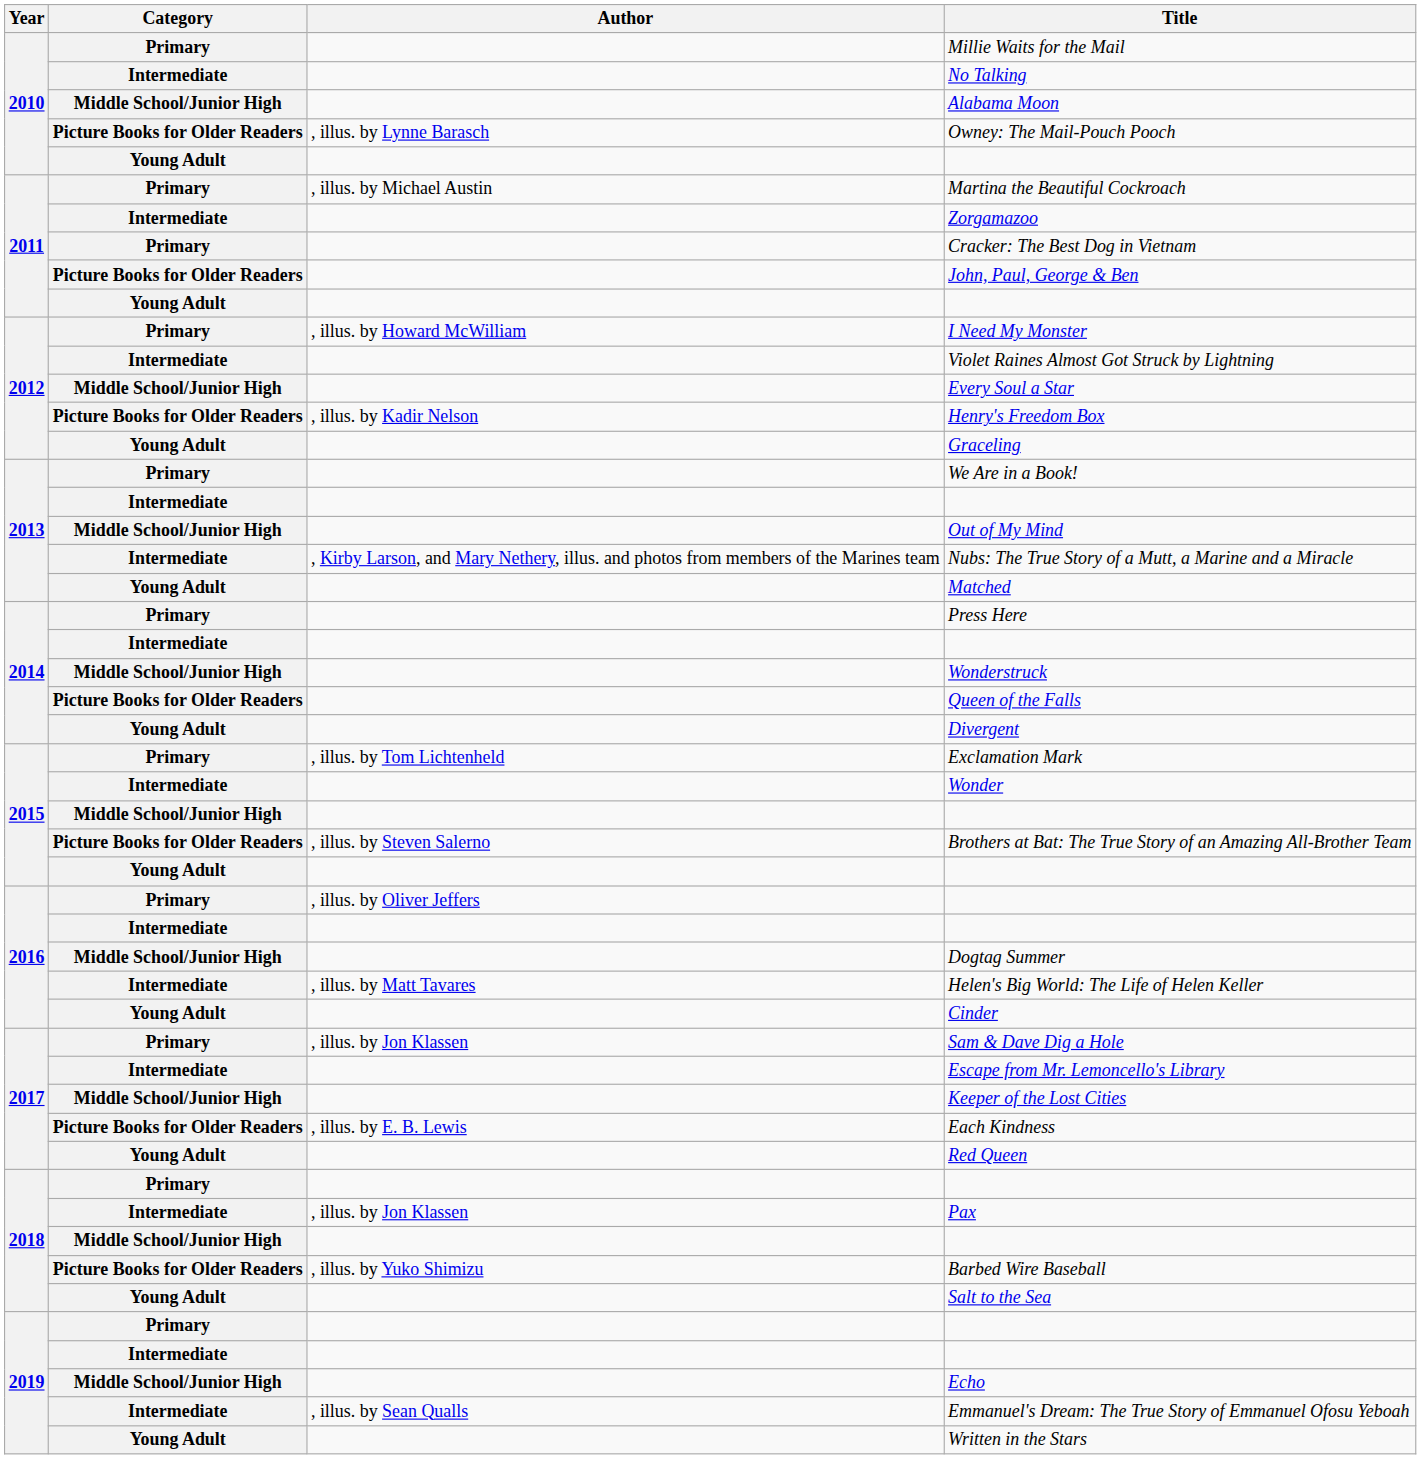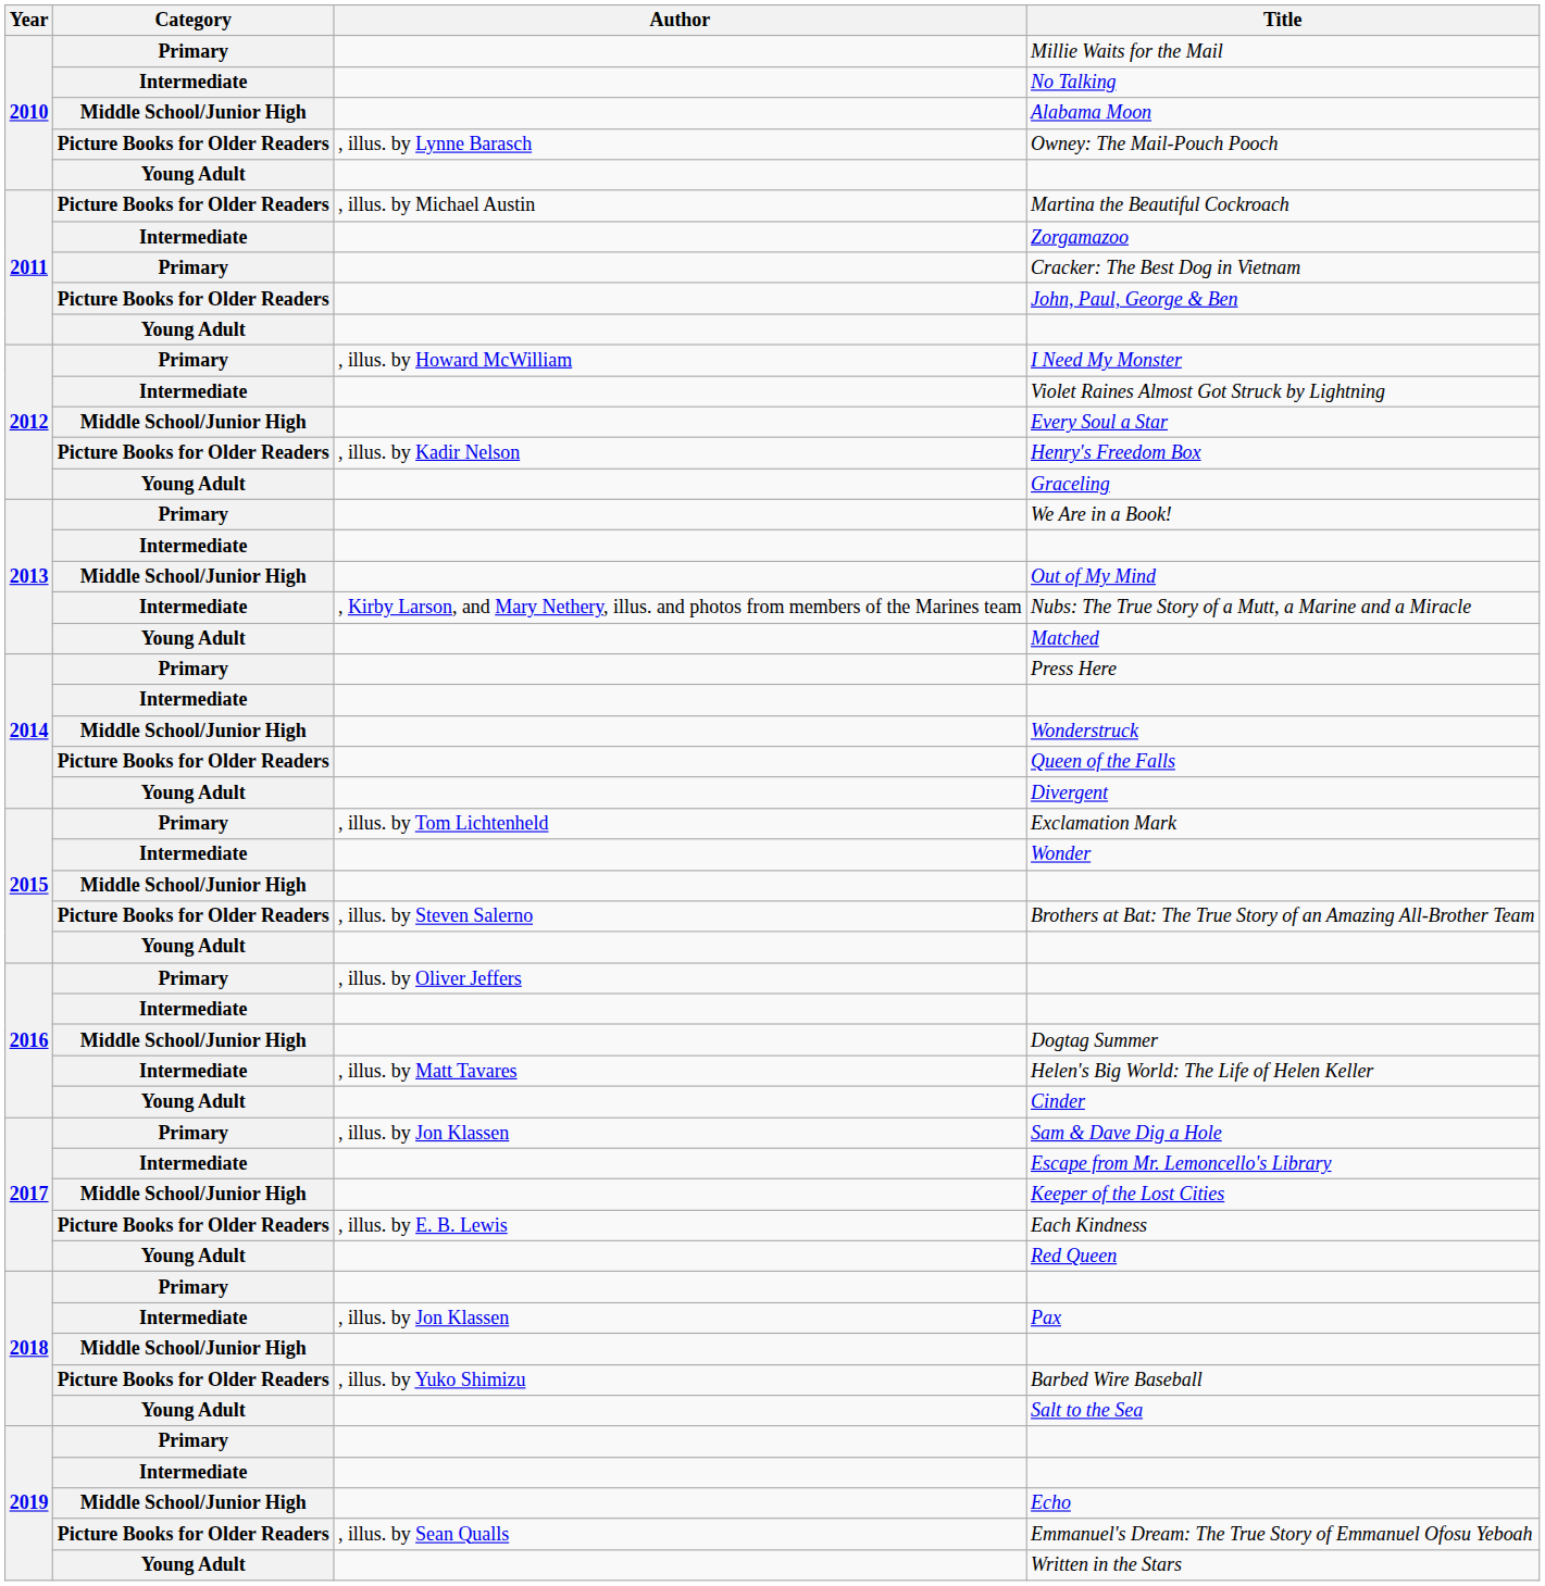Martina the Beautiful Cockroach | Category: Primary -> Picture Books for Older Readers
Emmanuel's Dream: The True Story of Emmanuel Ofosu Yeboah | Category: Intermediate -> Picture Books for Older Readers
